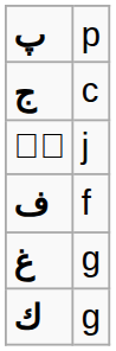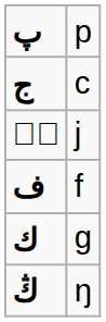- row: غ | g
+ row: ڭ | ŋ
